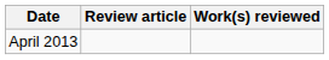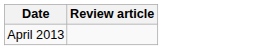- column: Work(s) reviewed
